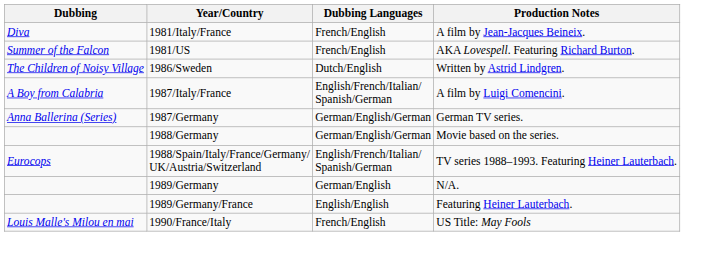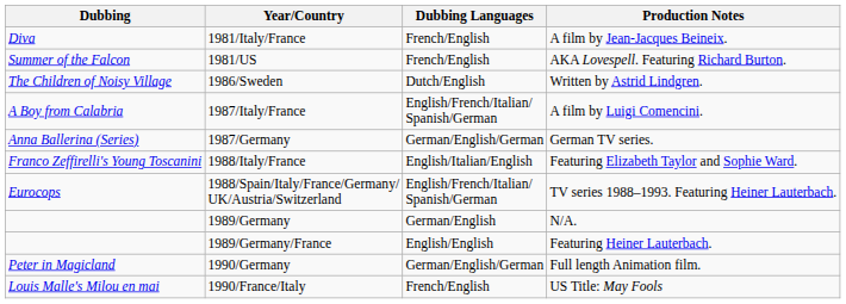- row: 1988/Germany | German/English/German | Movie based on the series.
+ row: Franco Zeffirelli's Young Toscanini | 1988/Italy/France | English/Italian/English | Featuring Elizabeth Taylor and Sophie Ward.
+ row: Peter in Magicland | 1990/Germany | German/English/German | Full length Animation film.
